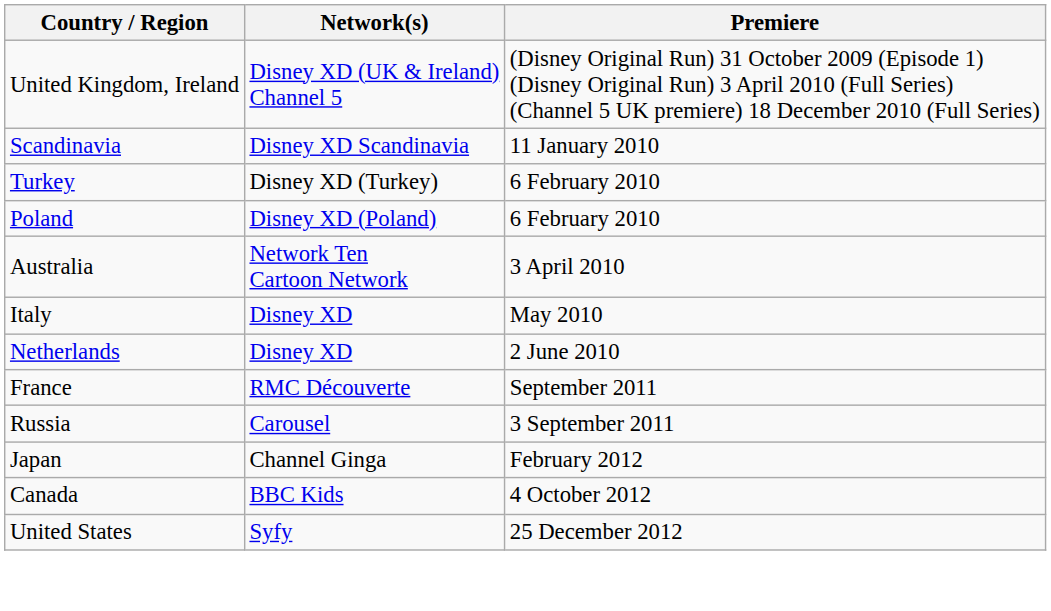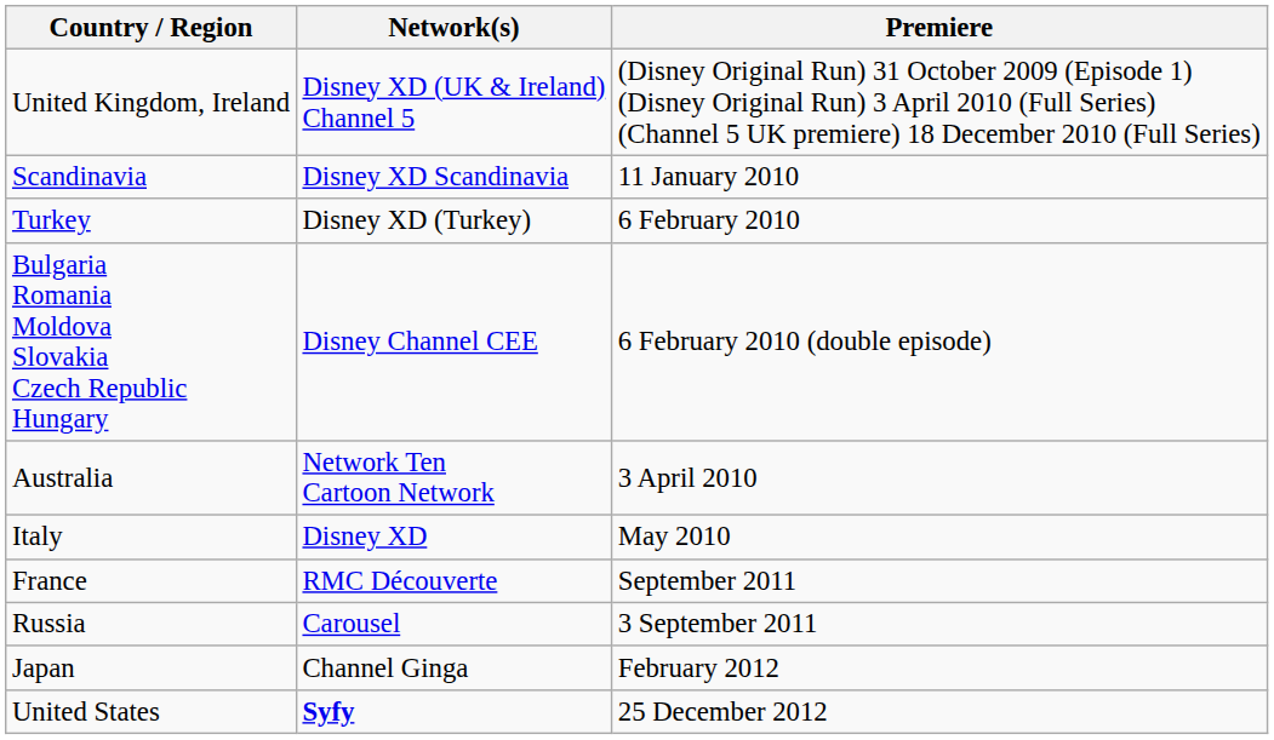- row: Poland | Disney XD (Poland) | 6 February 2010
+ row: Bulgaria Romania Moldova Slovakia Czech Republic Hungary | Disney Channel CEE | 6 February 2010 (double episode)
- row: Netherlands | Disney XD | 2 June 2010
- row: Canada | BBC Kids | 4 October 2012
United States | Network(s): normal -> bold
